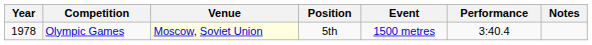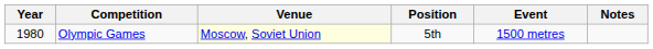- column: Performance | 3:40.4
Olympic Games | Year: 1978 -> 1980
